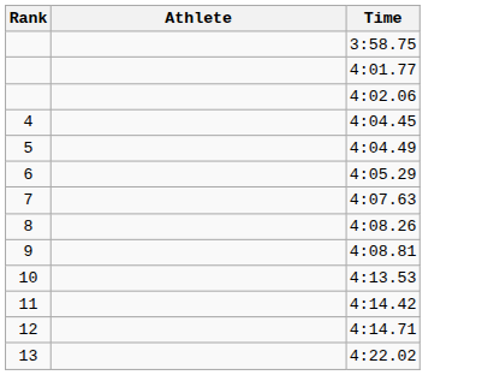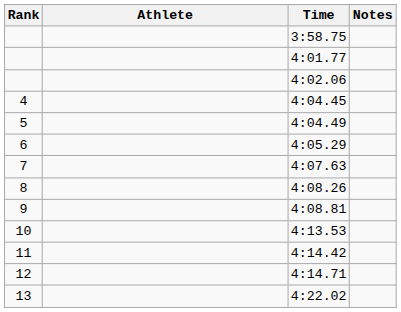+ column: Notes
